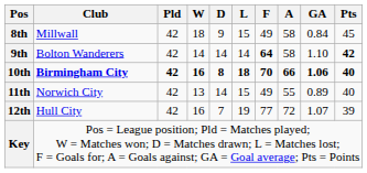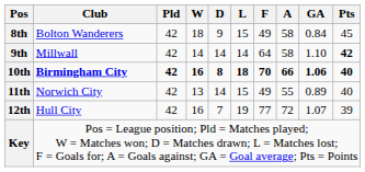8th | Club: Millwall -> Bolton Wanderers
9th | Club: Bolton Wanderers -> Millwall
9th | F: bold -> normal
